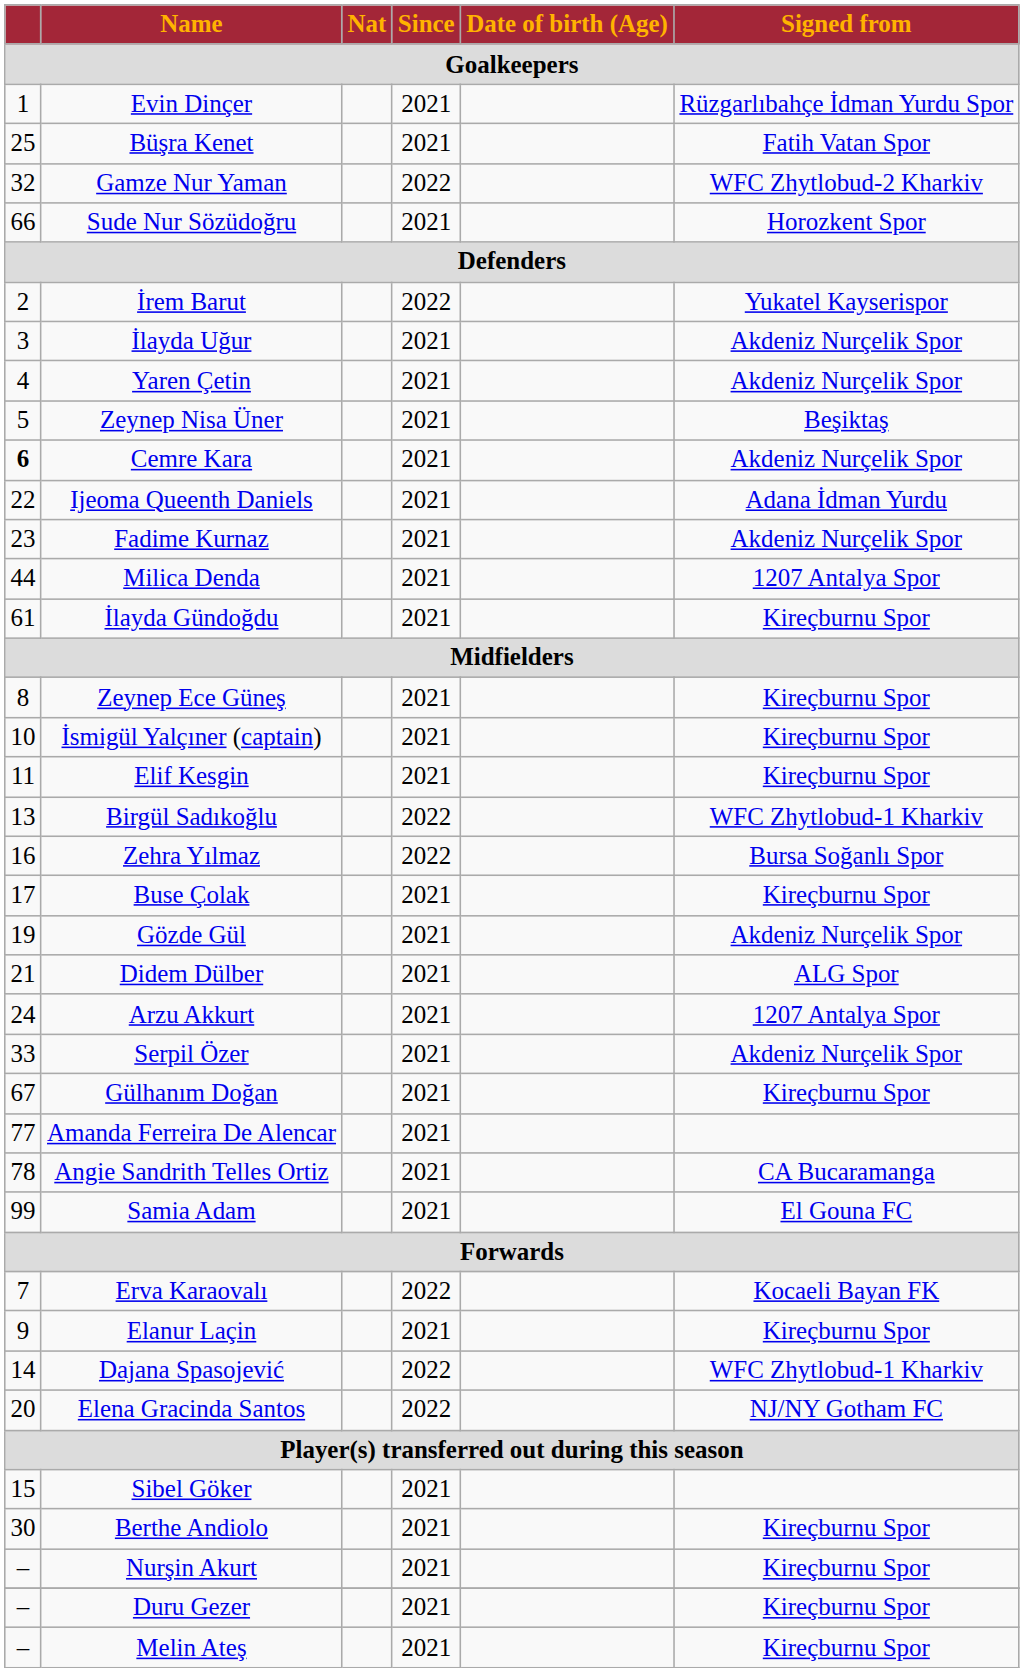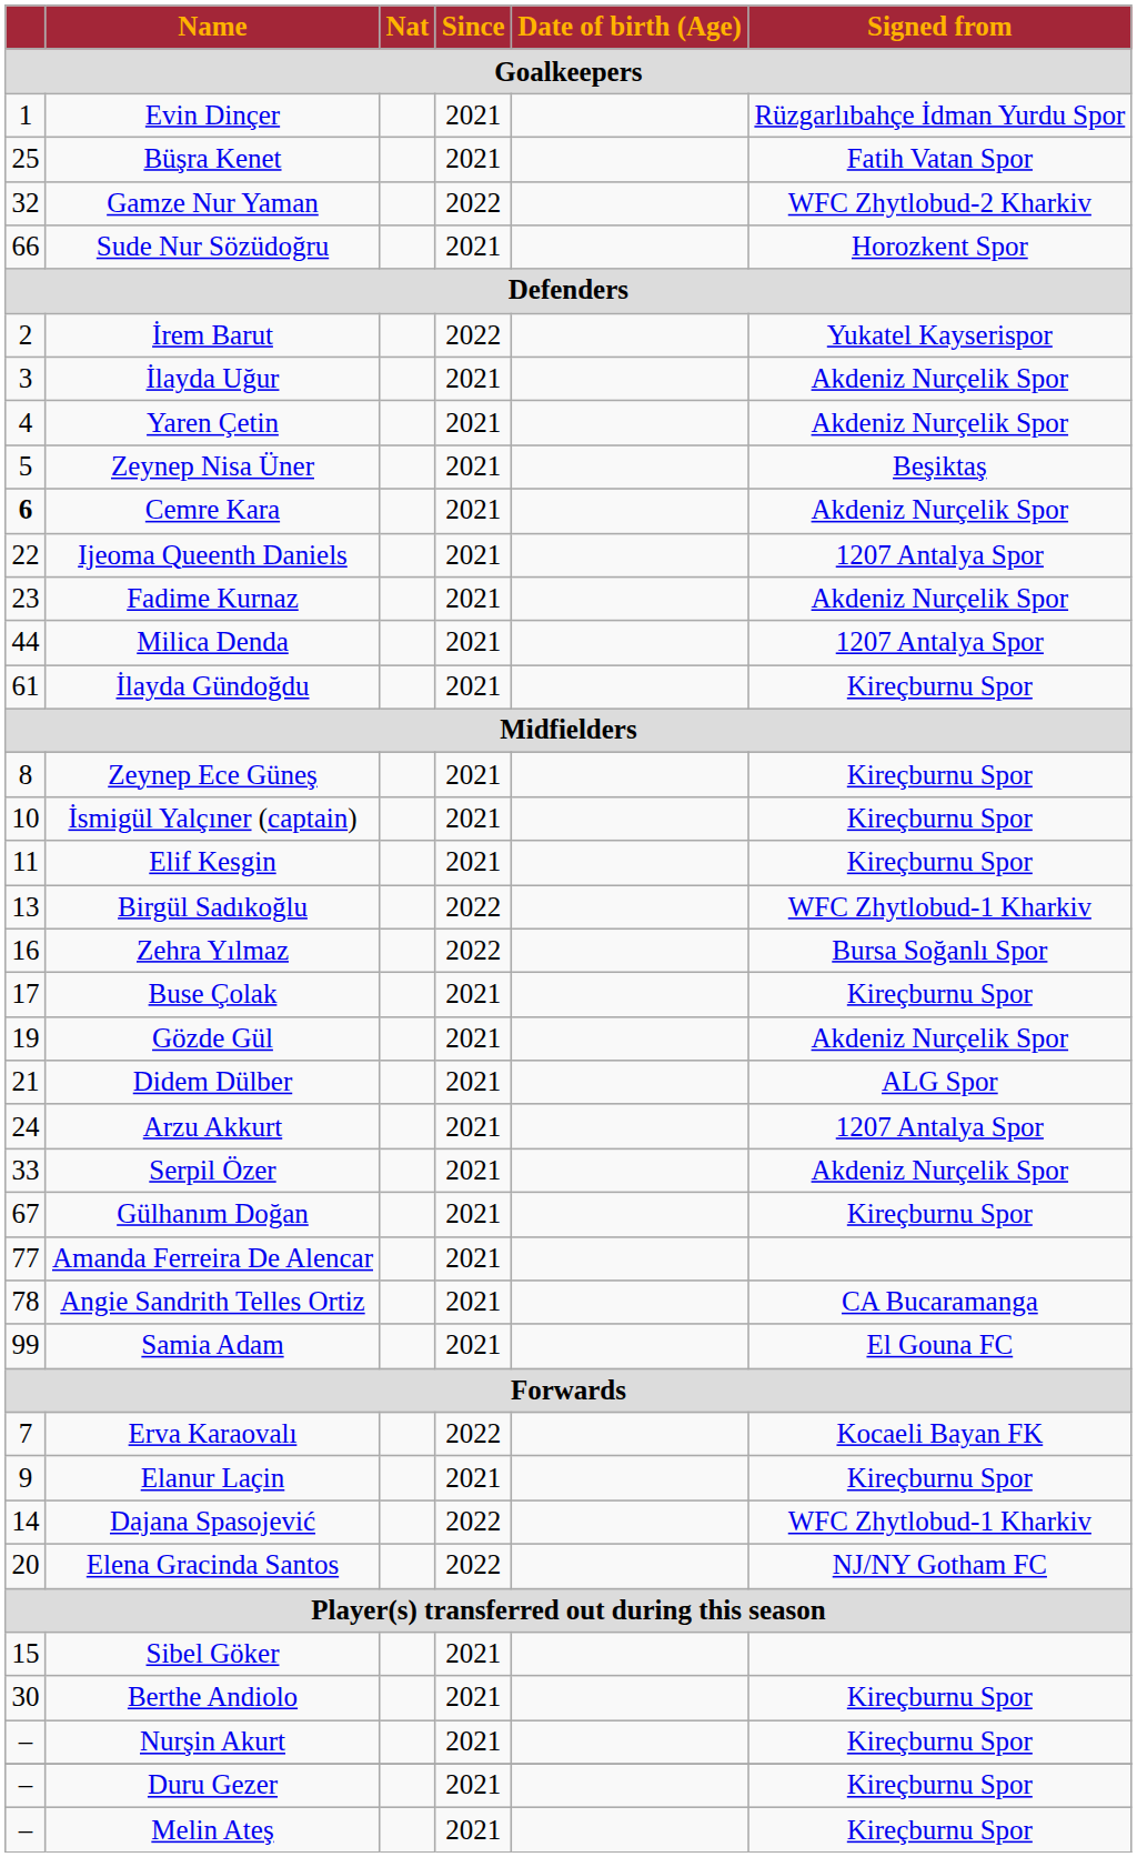Ijeoma Queenth Daniels | Signed from / Goalkeepers: Adana İdman Yurdu -> 1207 Antalya Spor
